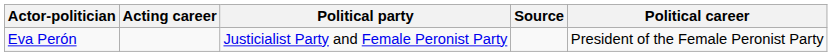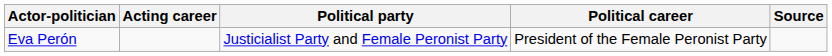columns swapped: Political career <-> Source
